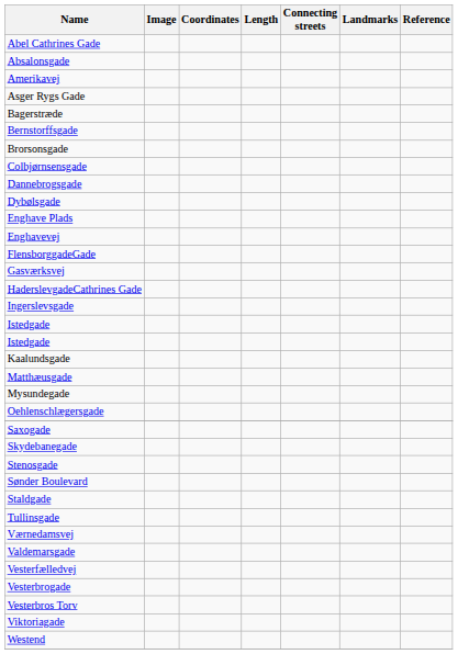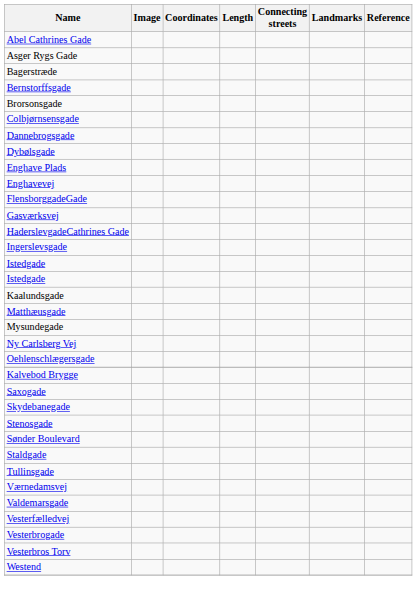- row: Absalonsgade
- row: Amerikavej
+ row: Ny Carlsberg Vej
+ row: Kalvebod Brygge
- row: Viktoriagade
